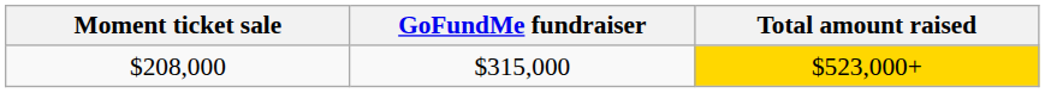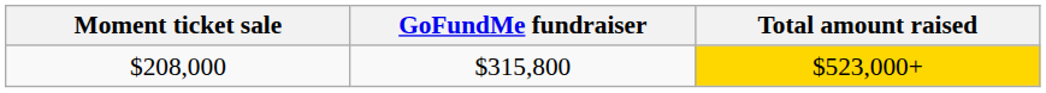$208,000 | GoFundMe fundraiser: $315,000 -> $315,800
